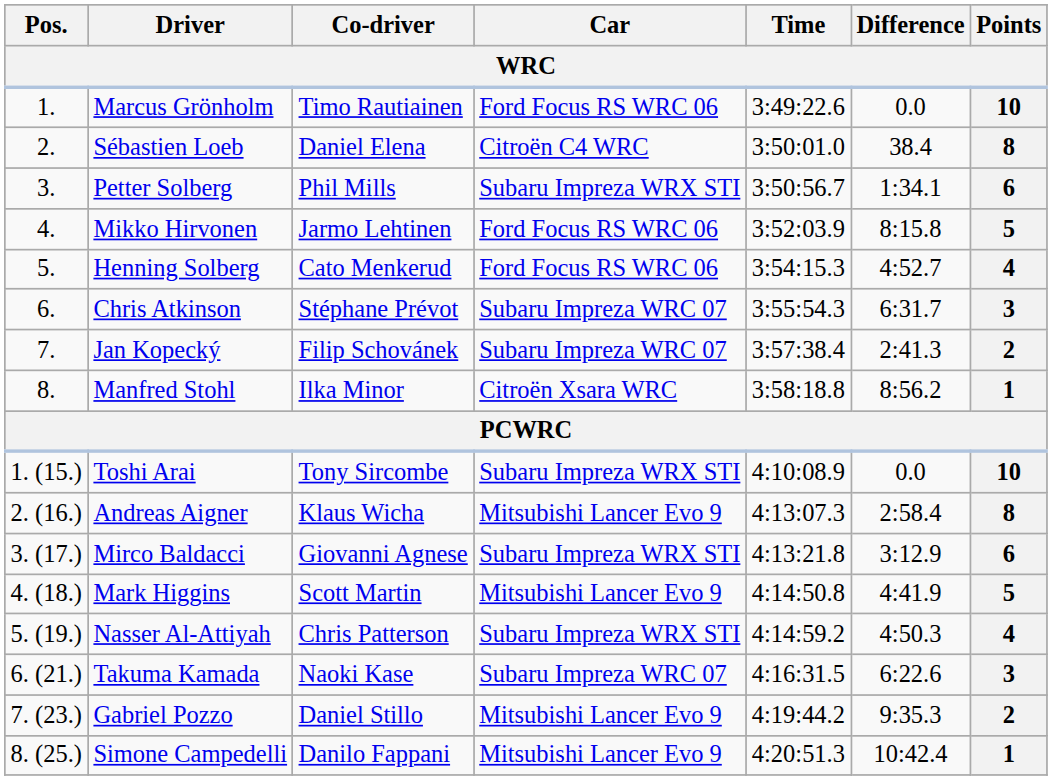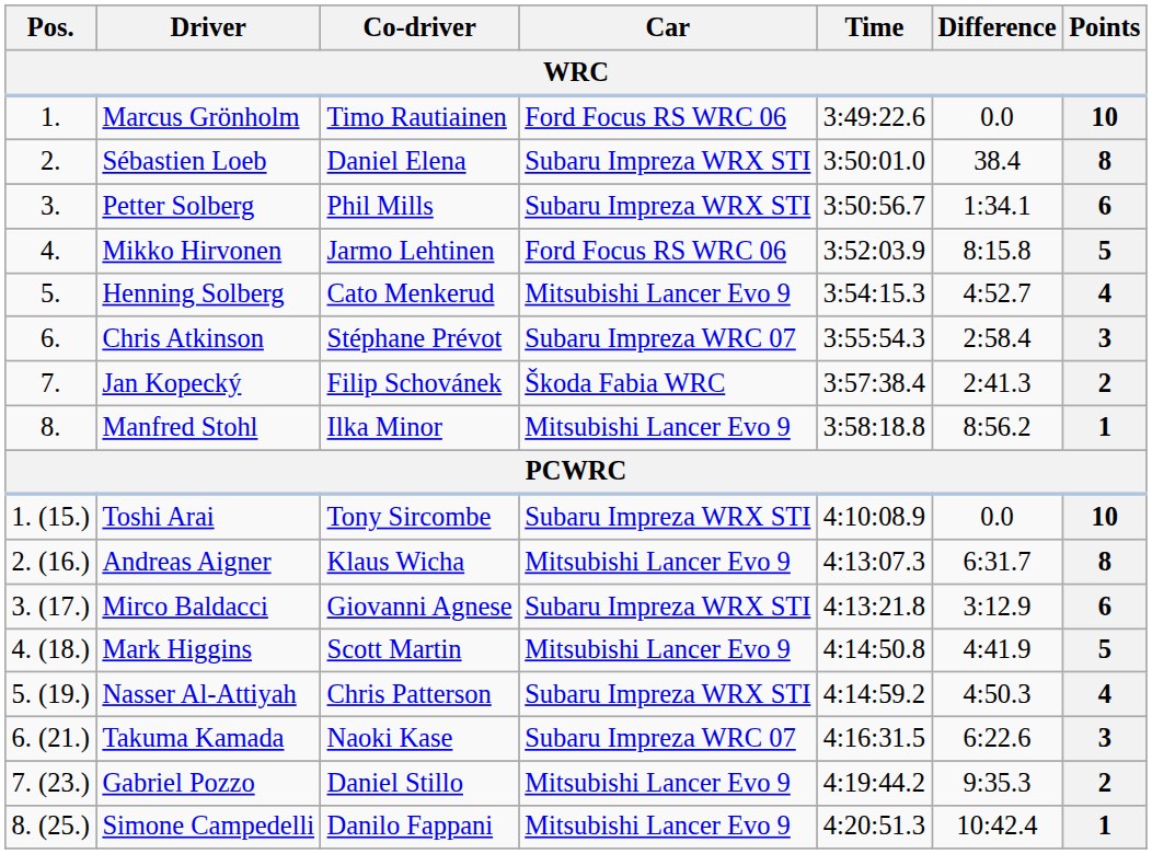Sébastien Loeb | Car: Citroën C4 WRC -> Subaru Impreza WRX STI
Henning Solberg | Car: Ford Focus RS WRC 06 -> Mitsubishi Lancer Evo 9
Chris Atkinson | Difference: 6:31.7 -> 2:58.4
Jan Kopecký | Car: Subaru Impreza WRC 07 -> Škoda Fabia WRC
Manfred Stohl | Car: Citroën Xsara WRC -> Mitsubishi Lancer Evo 9
Andreas Aigner | Difference: 2:58.4 -> 6:31.7
